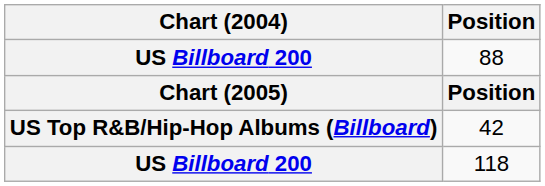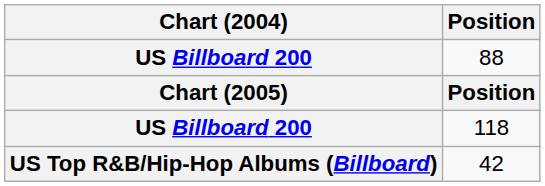rows swapped: 118 <-> 42
